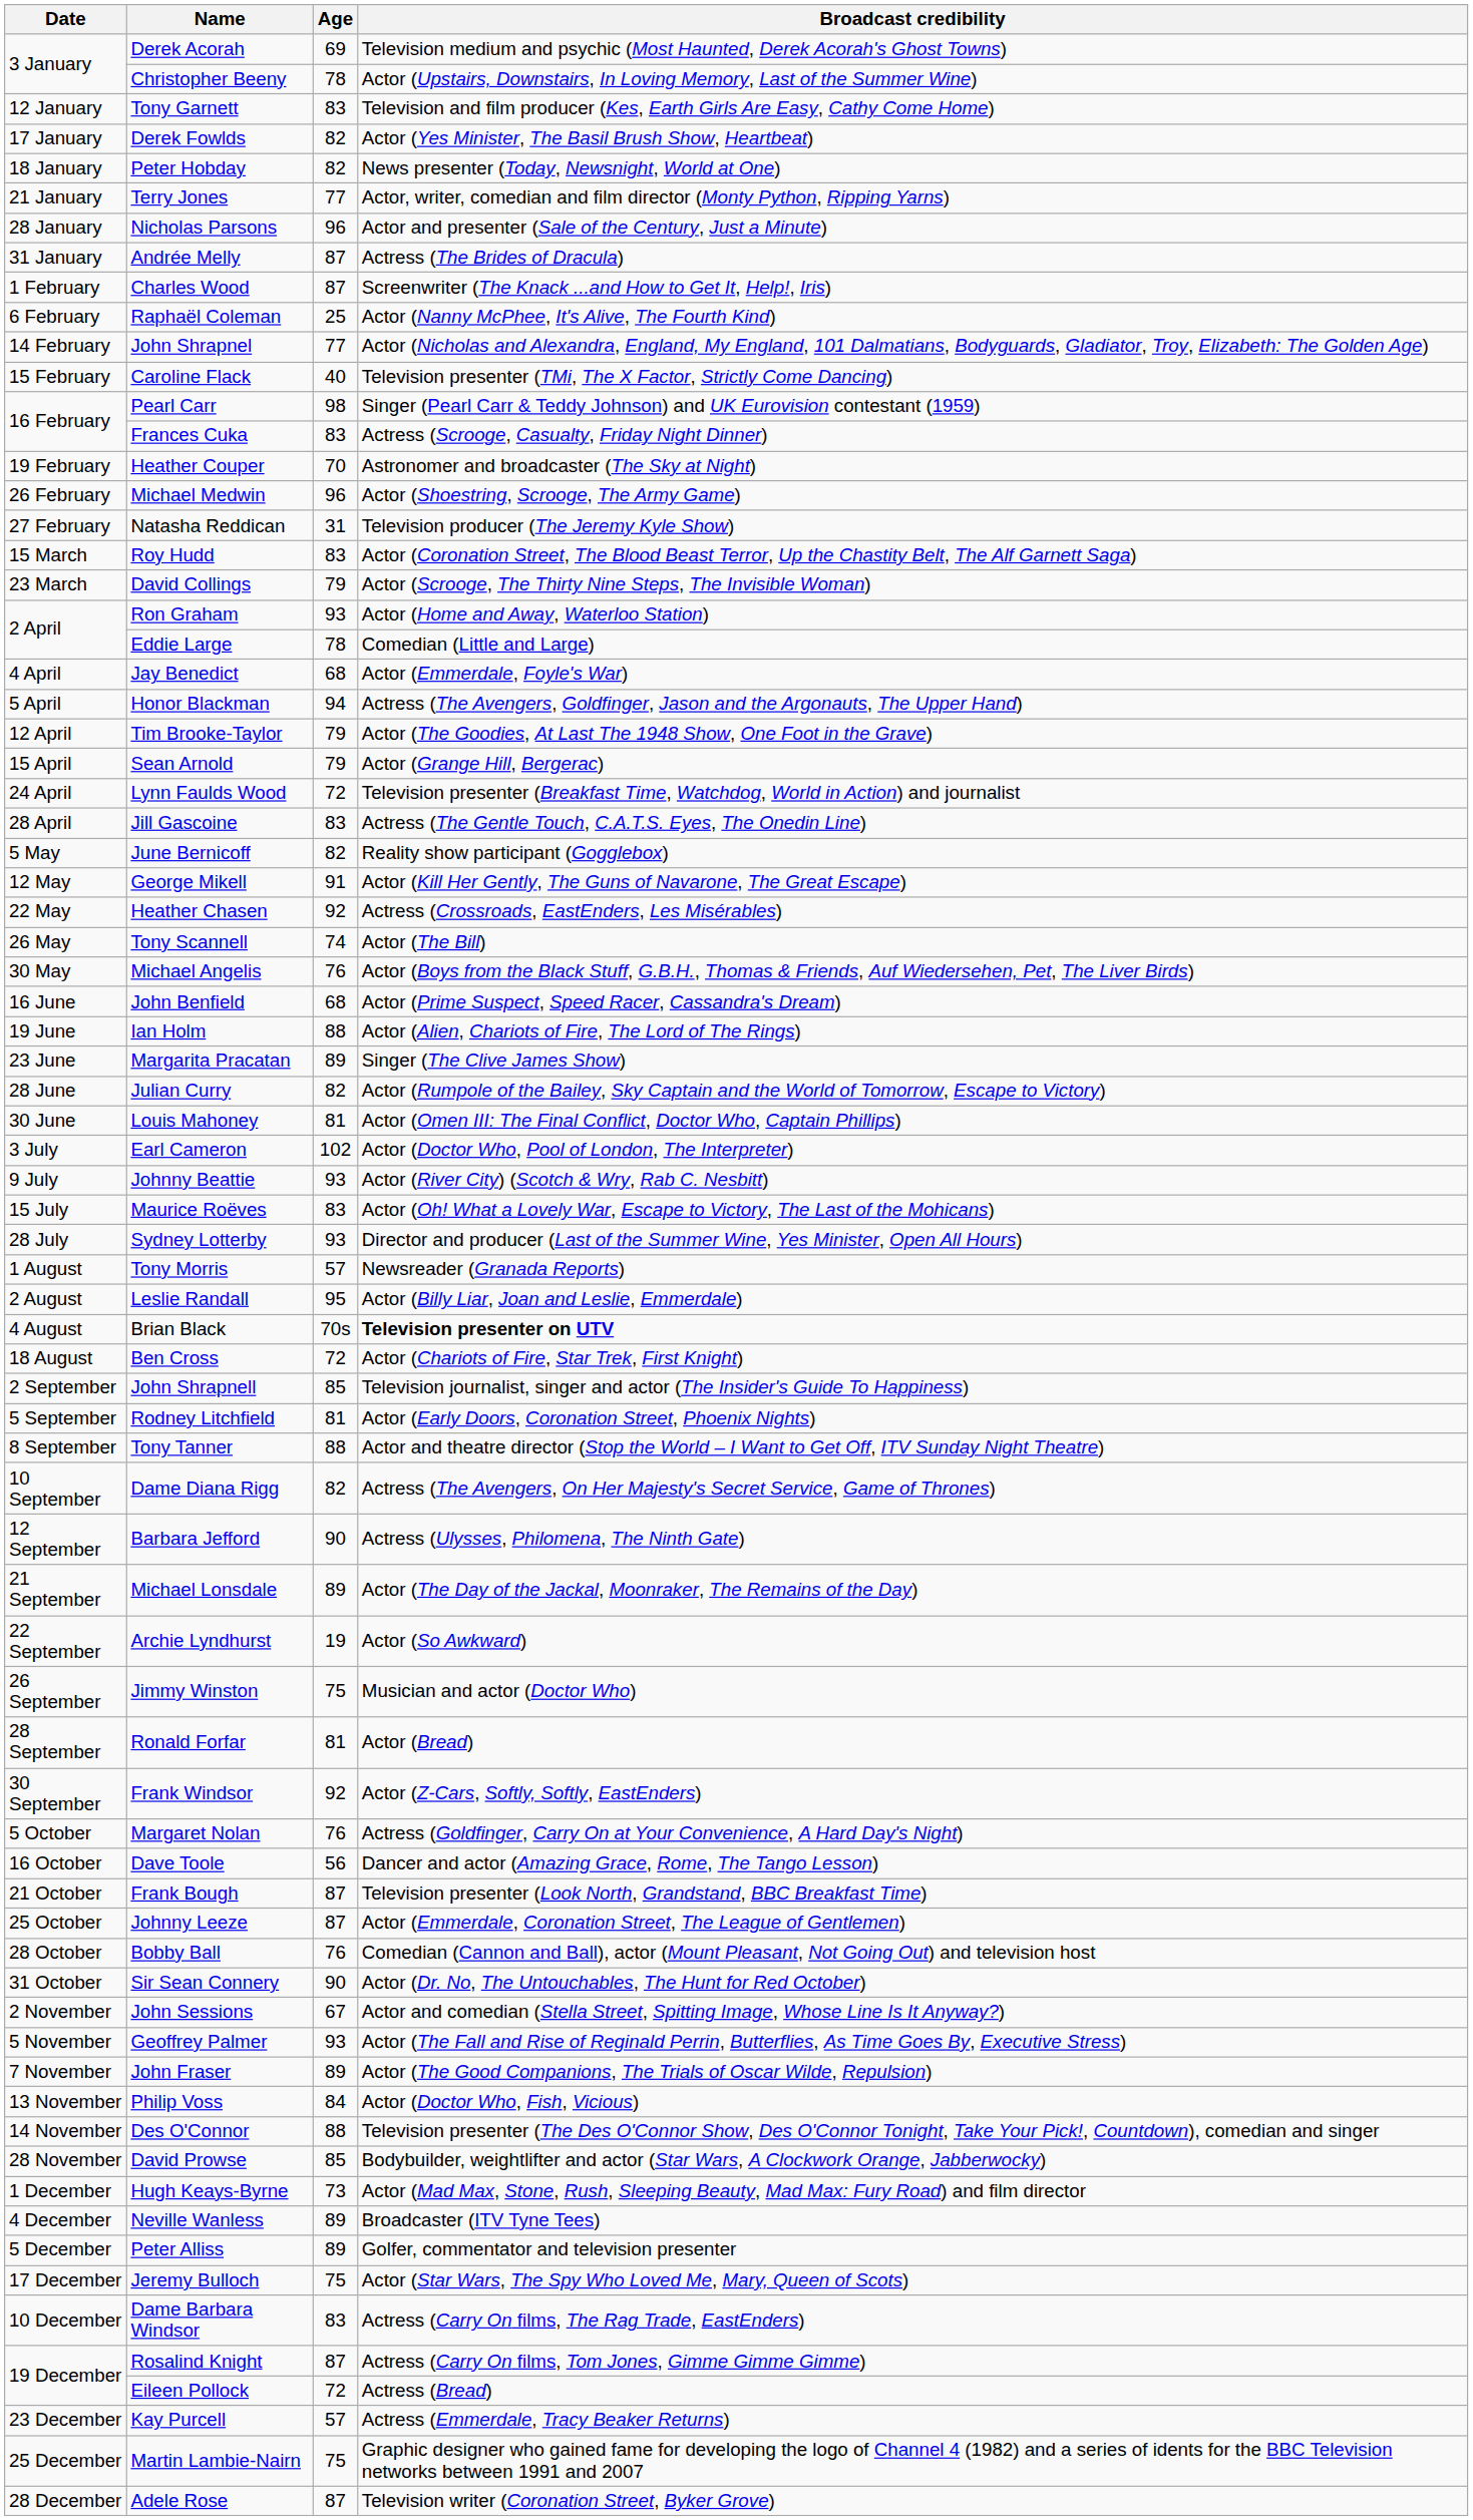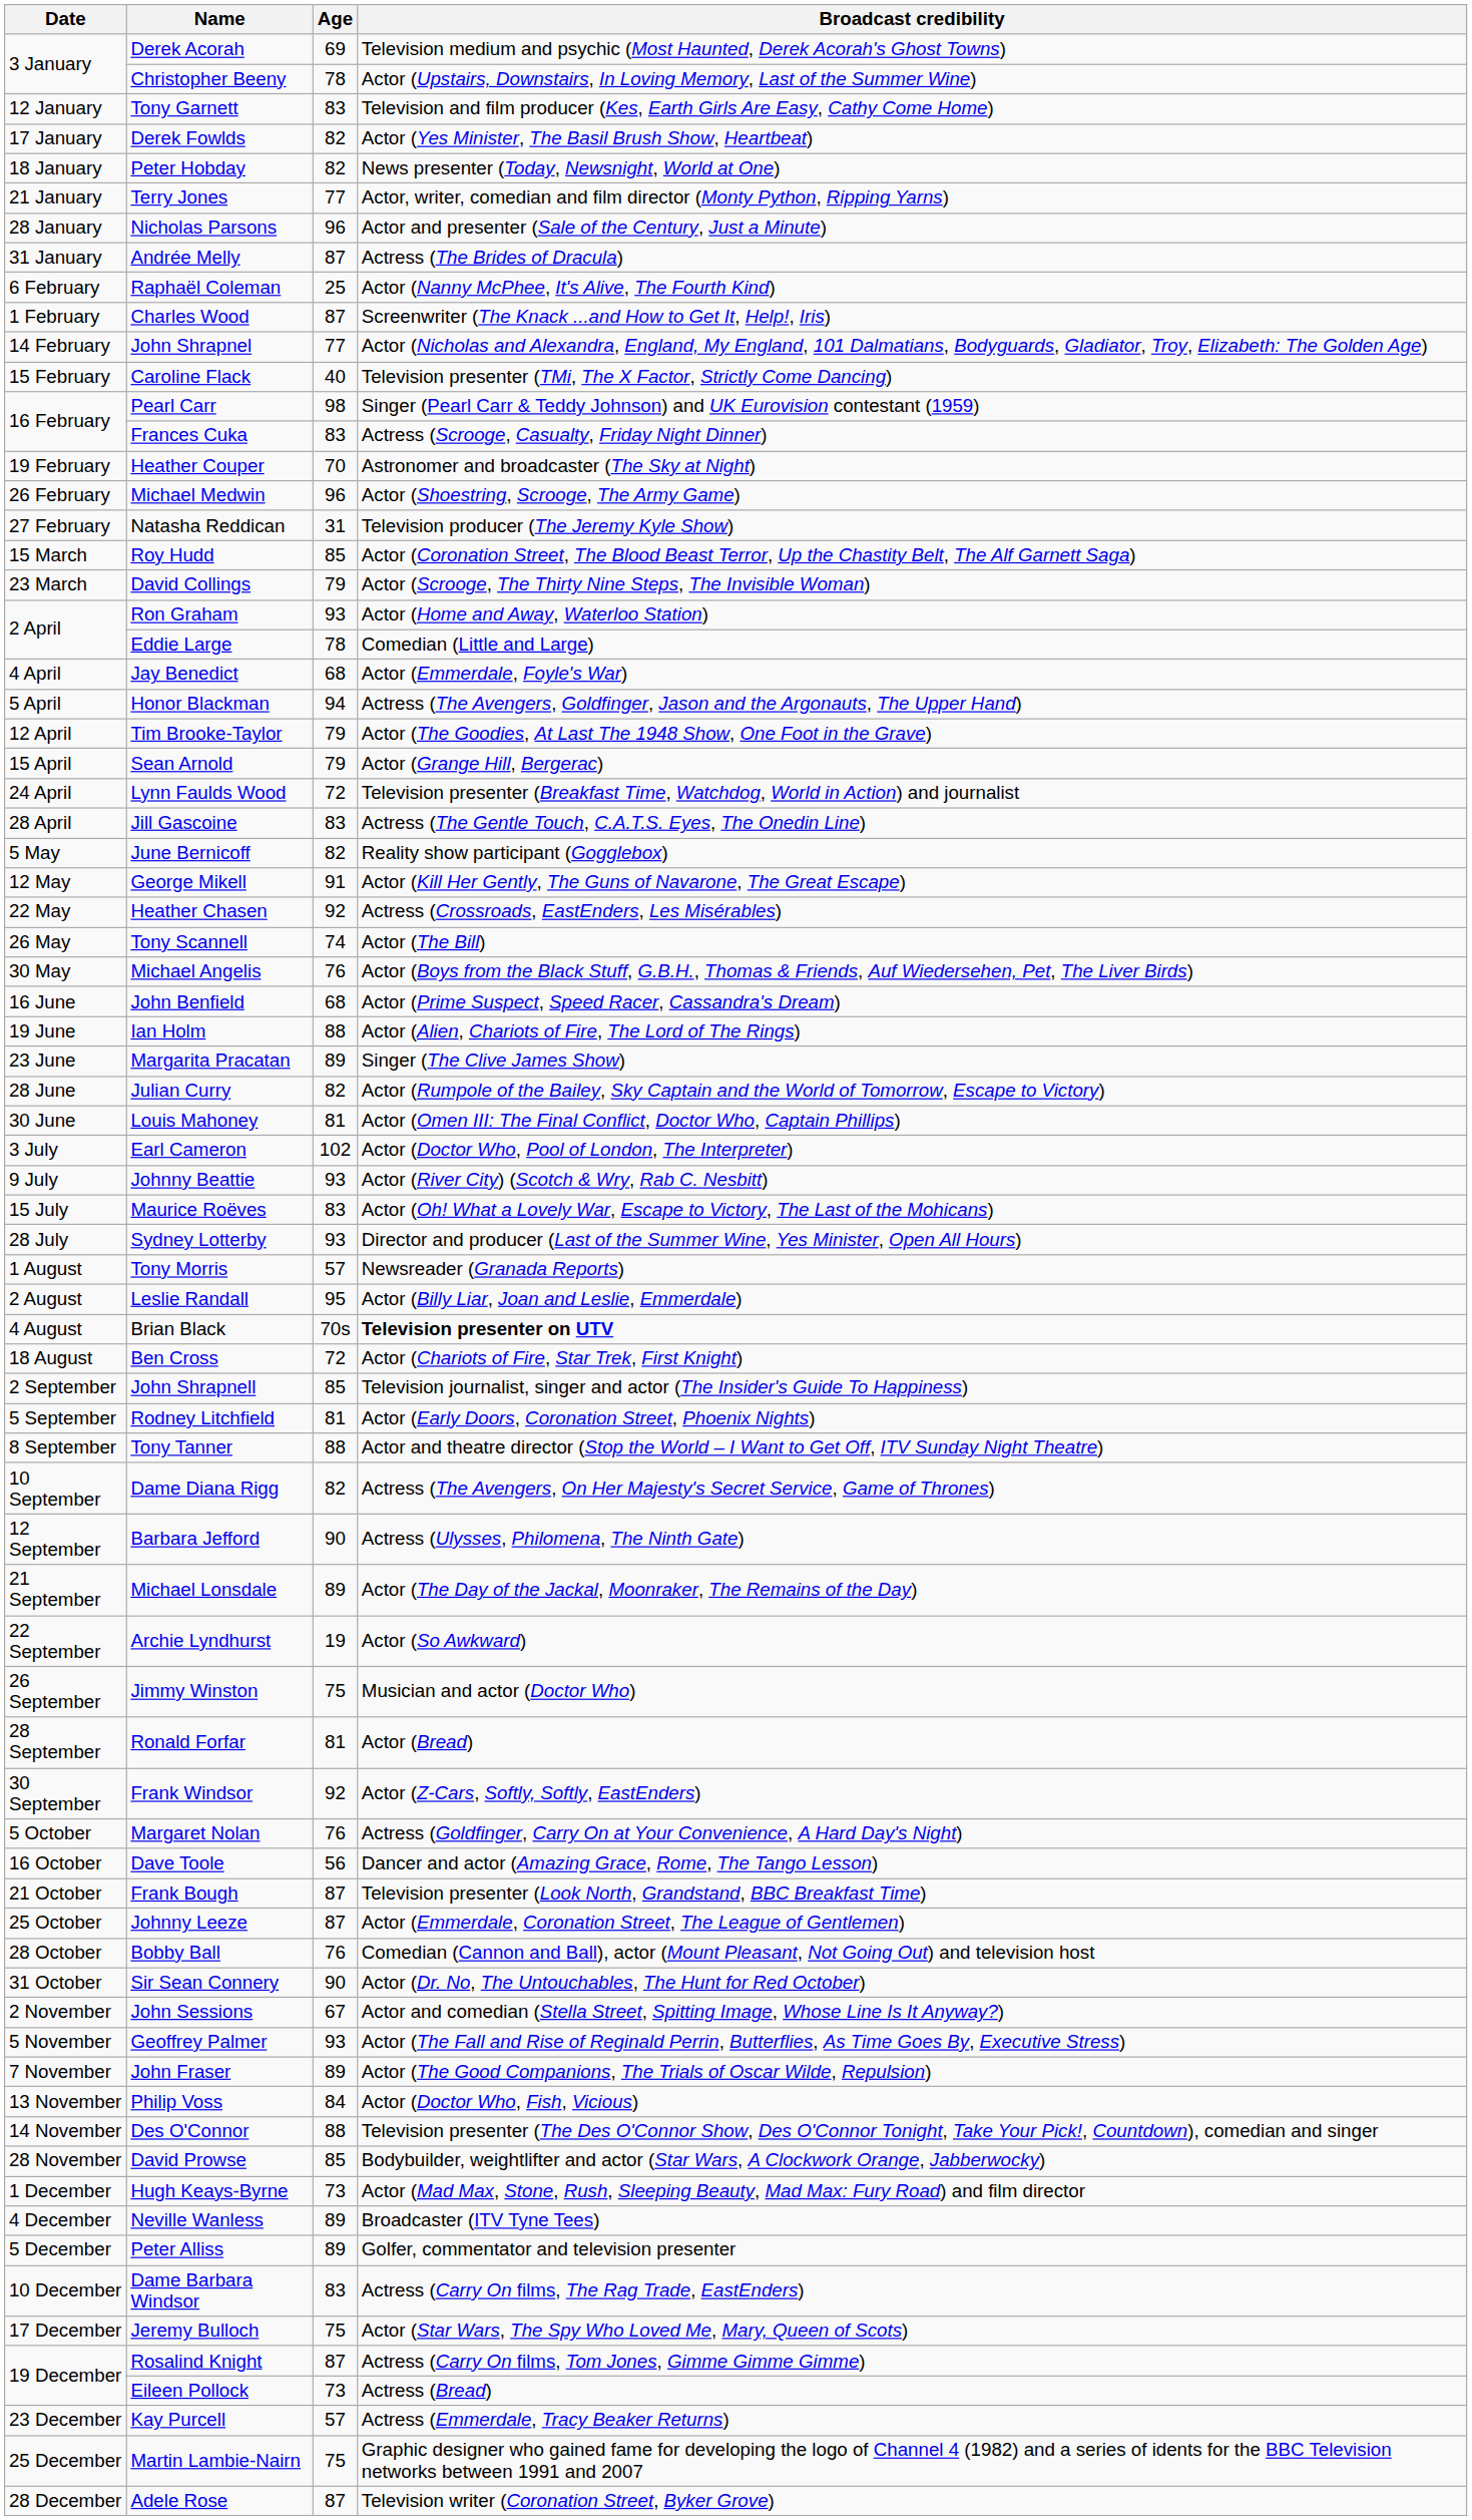rows swapped: Charles Wood <-> Raphaël Coleman
Roy Hudd | Age: 83 -> 85
rows swapped: Dame Barbara Windsor <-> Jeremy Bulloch
Eileen Pollock | Age: 72 -> 73
